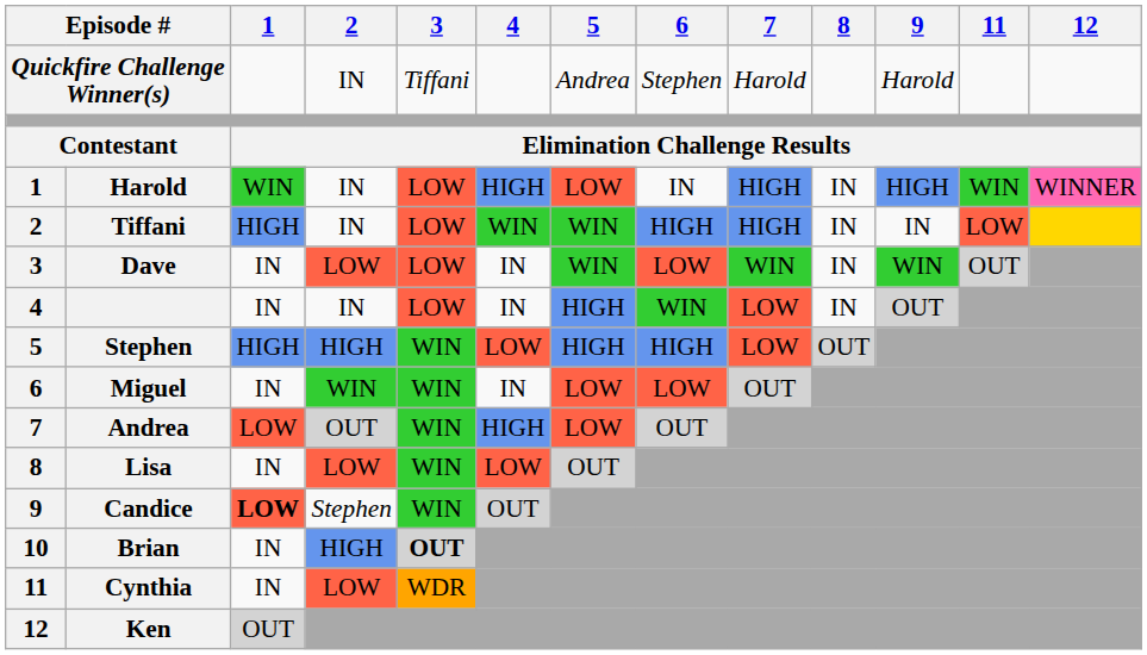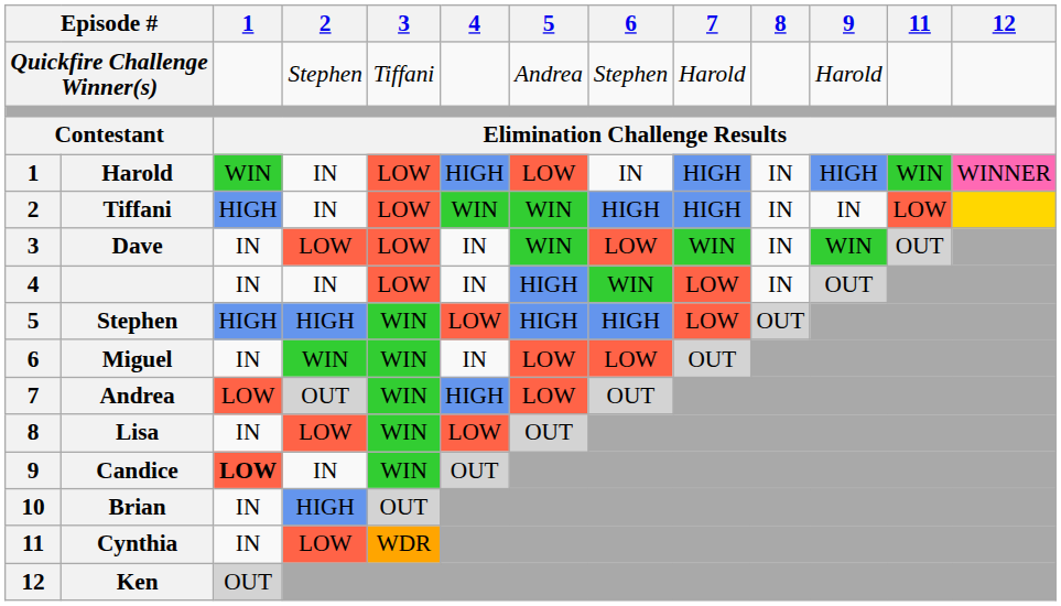Quickfire Challenge Winner(s) | 2: IN -> Stephen
Candice | 2: Stephen -> IN
Brian | 3: bold -> normal
